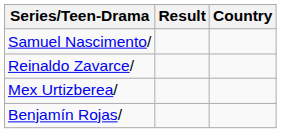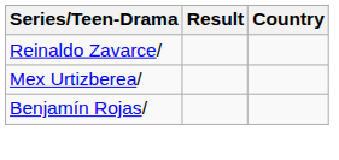- row: Samuel Nascimento/
